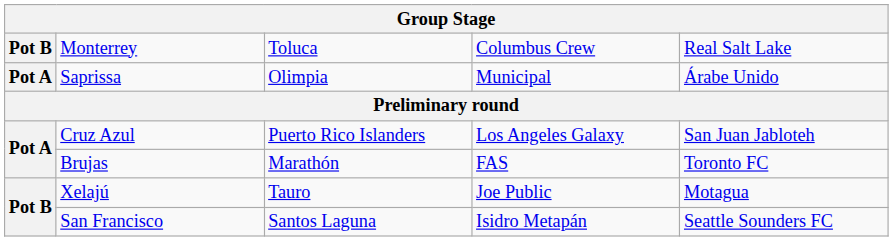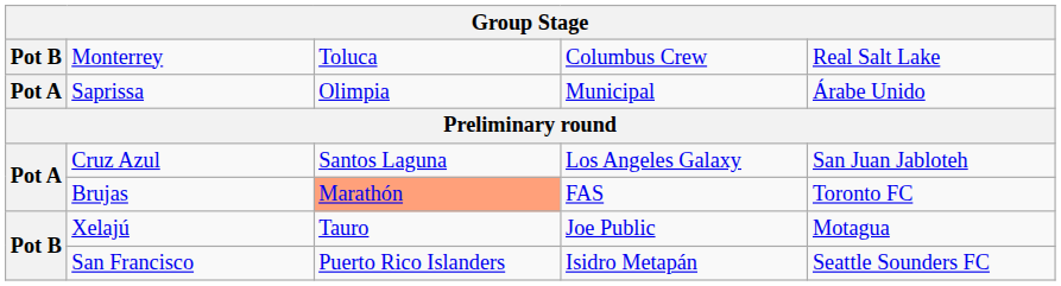Cruz Azul | column 3: Puerto Rico Islanders -> Santos Laguna
Brujas | column 3: no background -> lightsalmon background
San Francisco | column 3: Santos Laguna -> Puerto Rico Islanders
